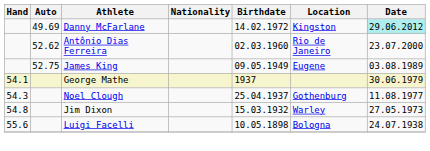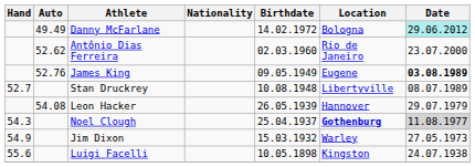Danny McFarlane | Auto: 49.69 -> 49.49
Danny McFarlane | Location: Kingston -> Bologna
James King | Auto: 52.75 -> 52.76
James King | Date: normal -> bold
+ row: 52.7 | Stan Druckrey | 10.08.1948 | Libertyville | 08.07.1989
+ row: 54.08 | Leon Hacker | 26.05.1939 | Hannover | 29.07.1979
- row: 54.1 | George Mathe | 1937 | 30.06.1979
Noel Clough | Location: normal -> bold
Noel Clough | Date: no background -> lightgrey background
Jim Dixon | Hand: 54.8 -> 54.9
Luigi Facelli | Location: Bologna -> Kingston
